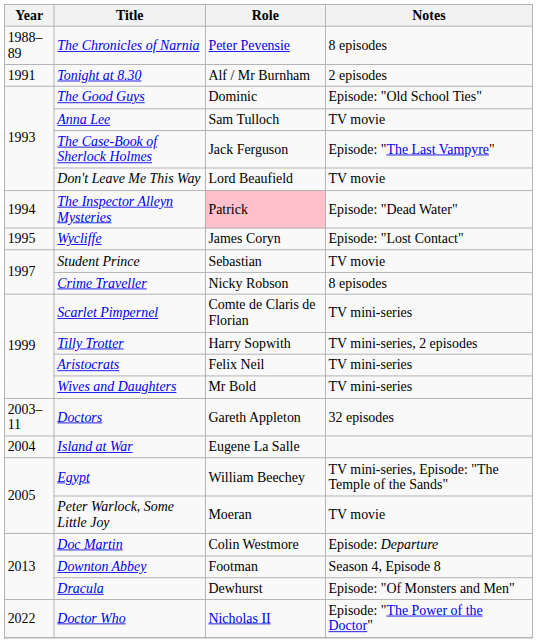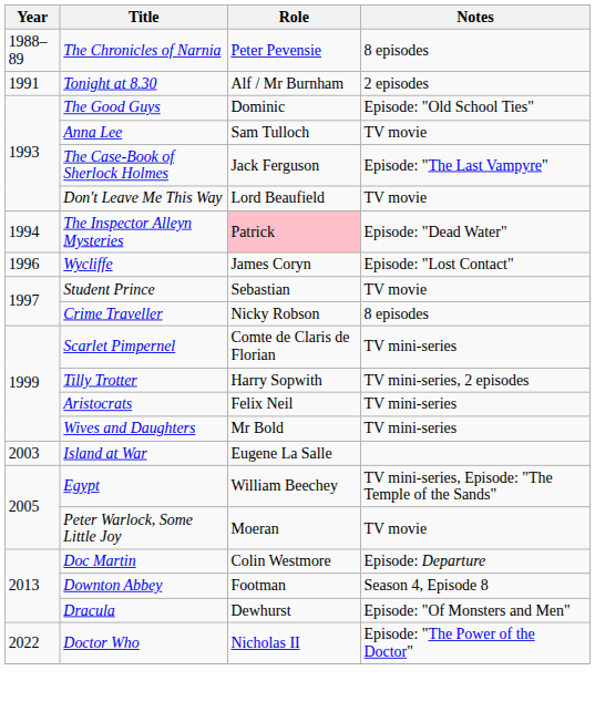Wycliffe | Year: 1995 -> 1996
- row: 2003–11 | Doctors | Gareth Appleton | 32 episodes
Island at War | Year: 2004 -> 2003
